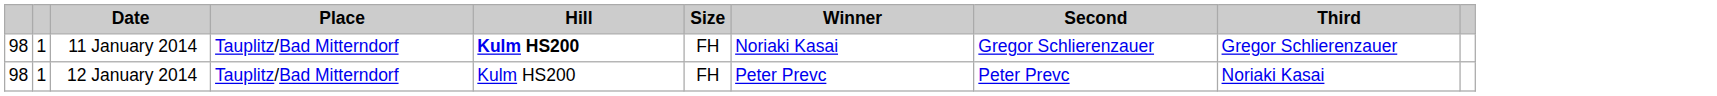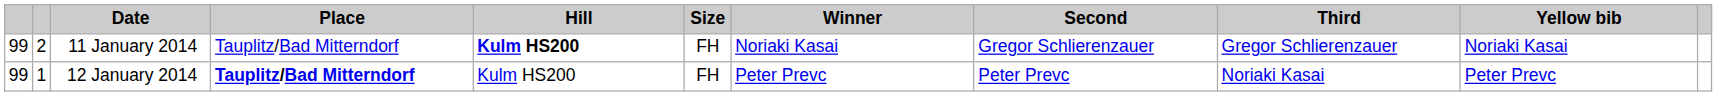+ column: Yellow bib | Noriaki Kasai | Peter Prevc
11 January 2014 | column 1: 98 -> 99
11 January 2014 | column 2: 1 -> 2
12 January 2014 | column 1: 98 -> 99
12 January 2014 | Place: normal -> bold
